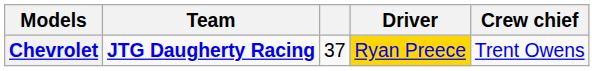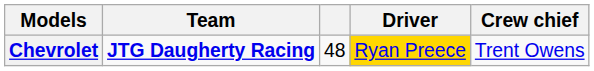Chevrolet | column 3: 37 -> 48
